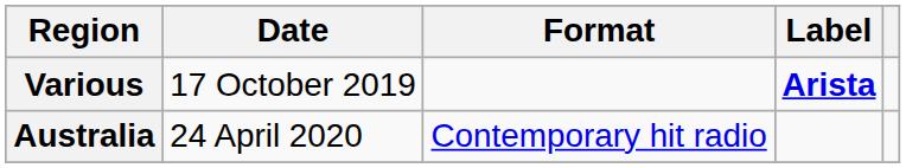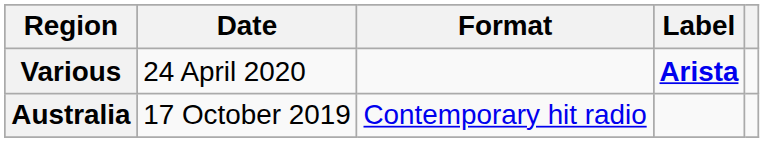Various | Date: 17 October 2019 -> 24 April 2020
Australia | Date: 24 April 2020 -> 17 October 2019
